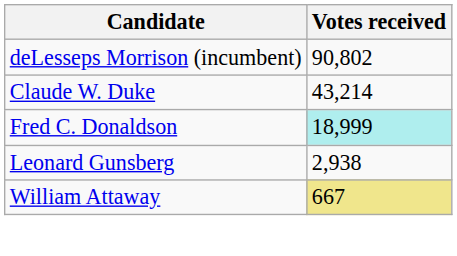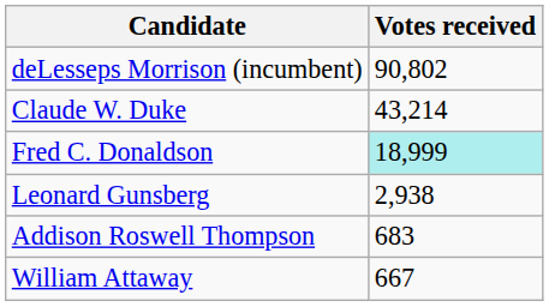+ row: Addison Roswell Thompson | 683
William Attaway | Votes received: khaki background -> no background
